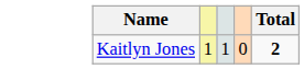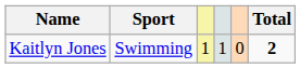+ column: Sport | Swimming
